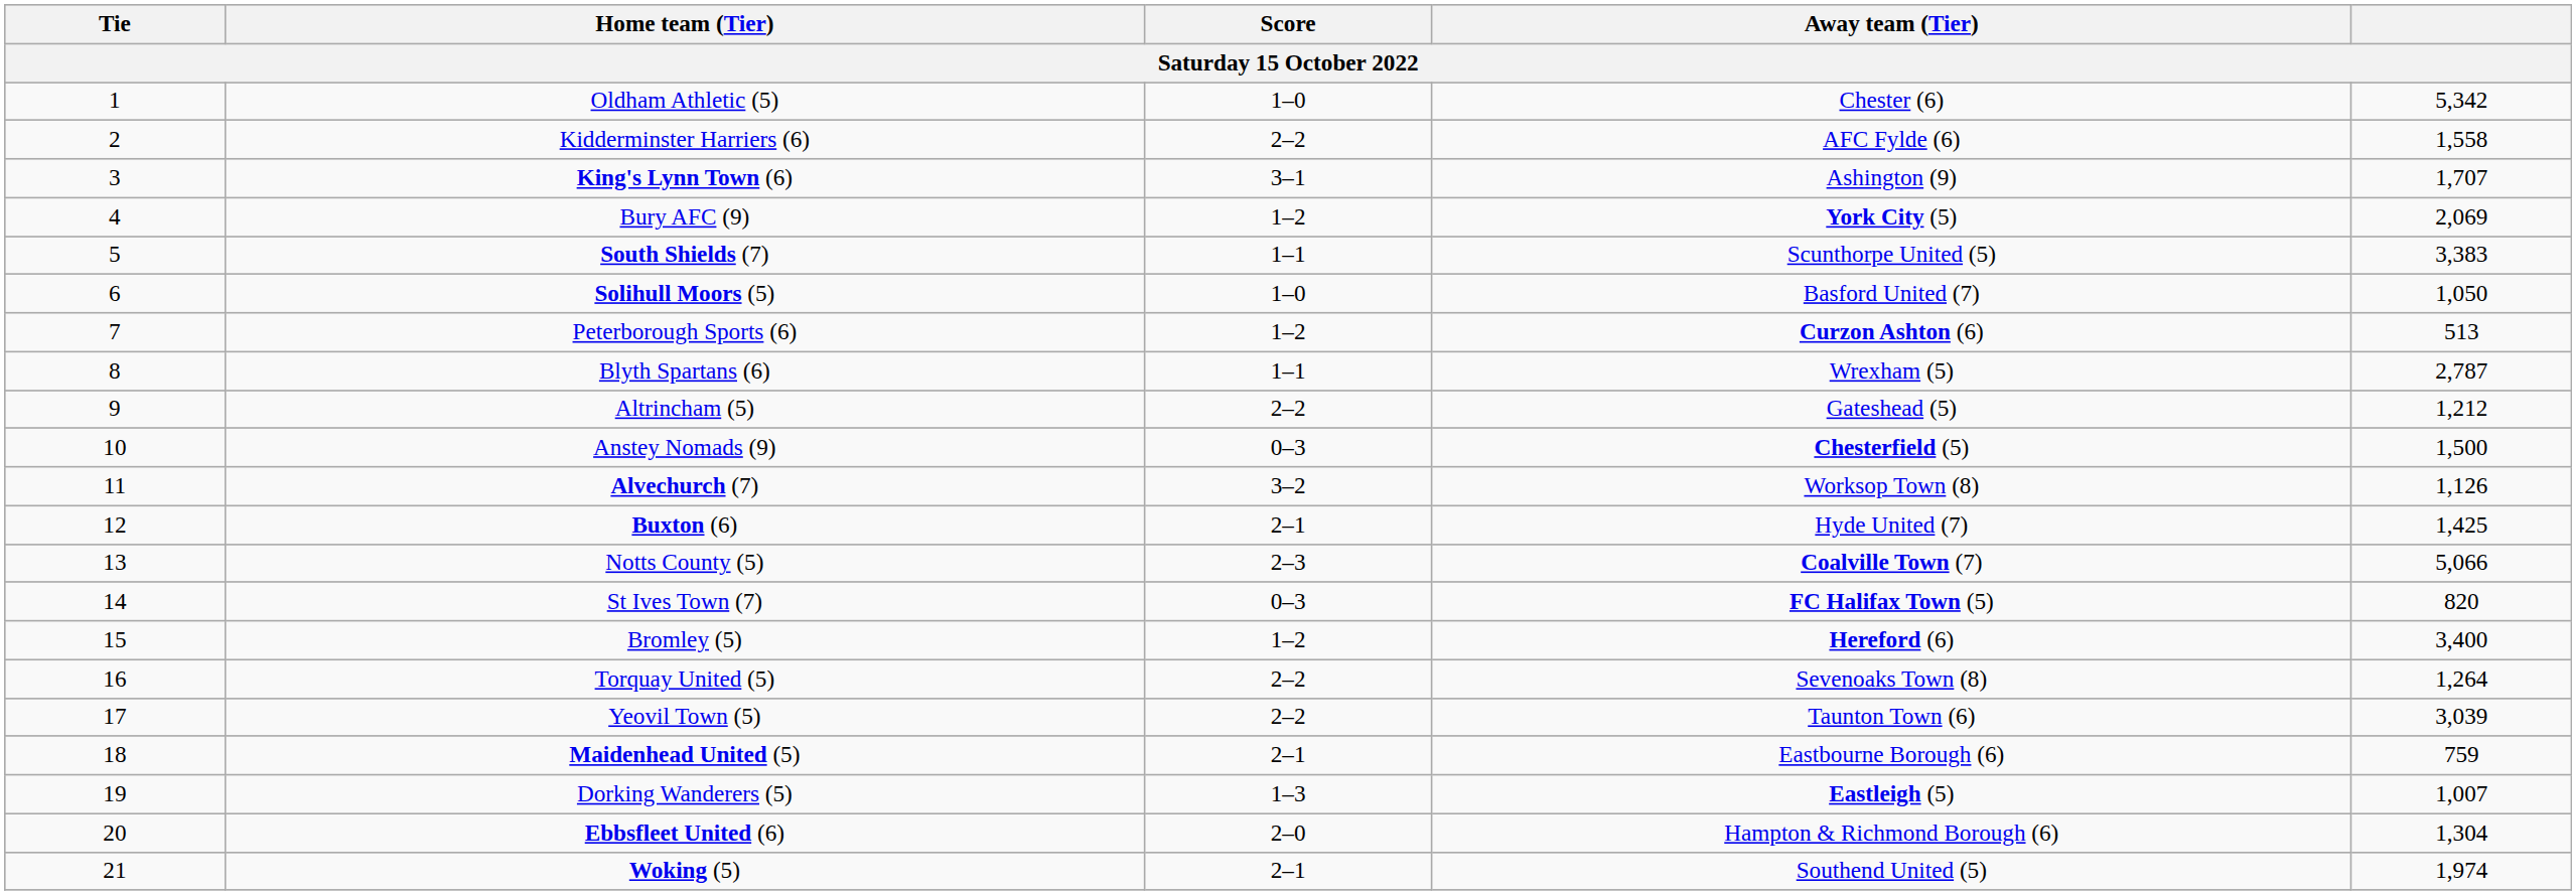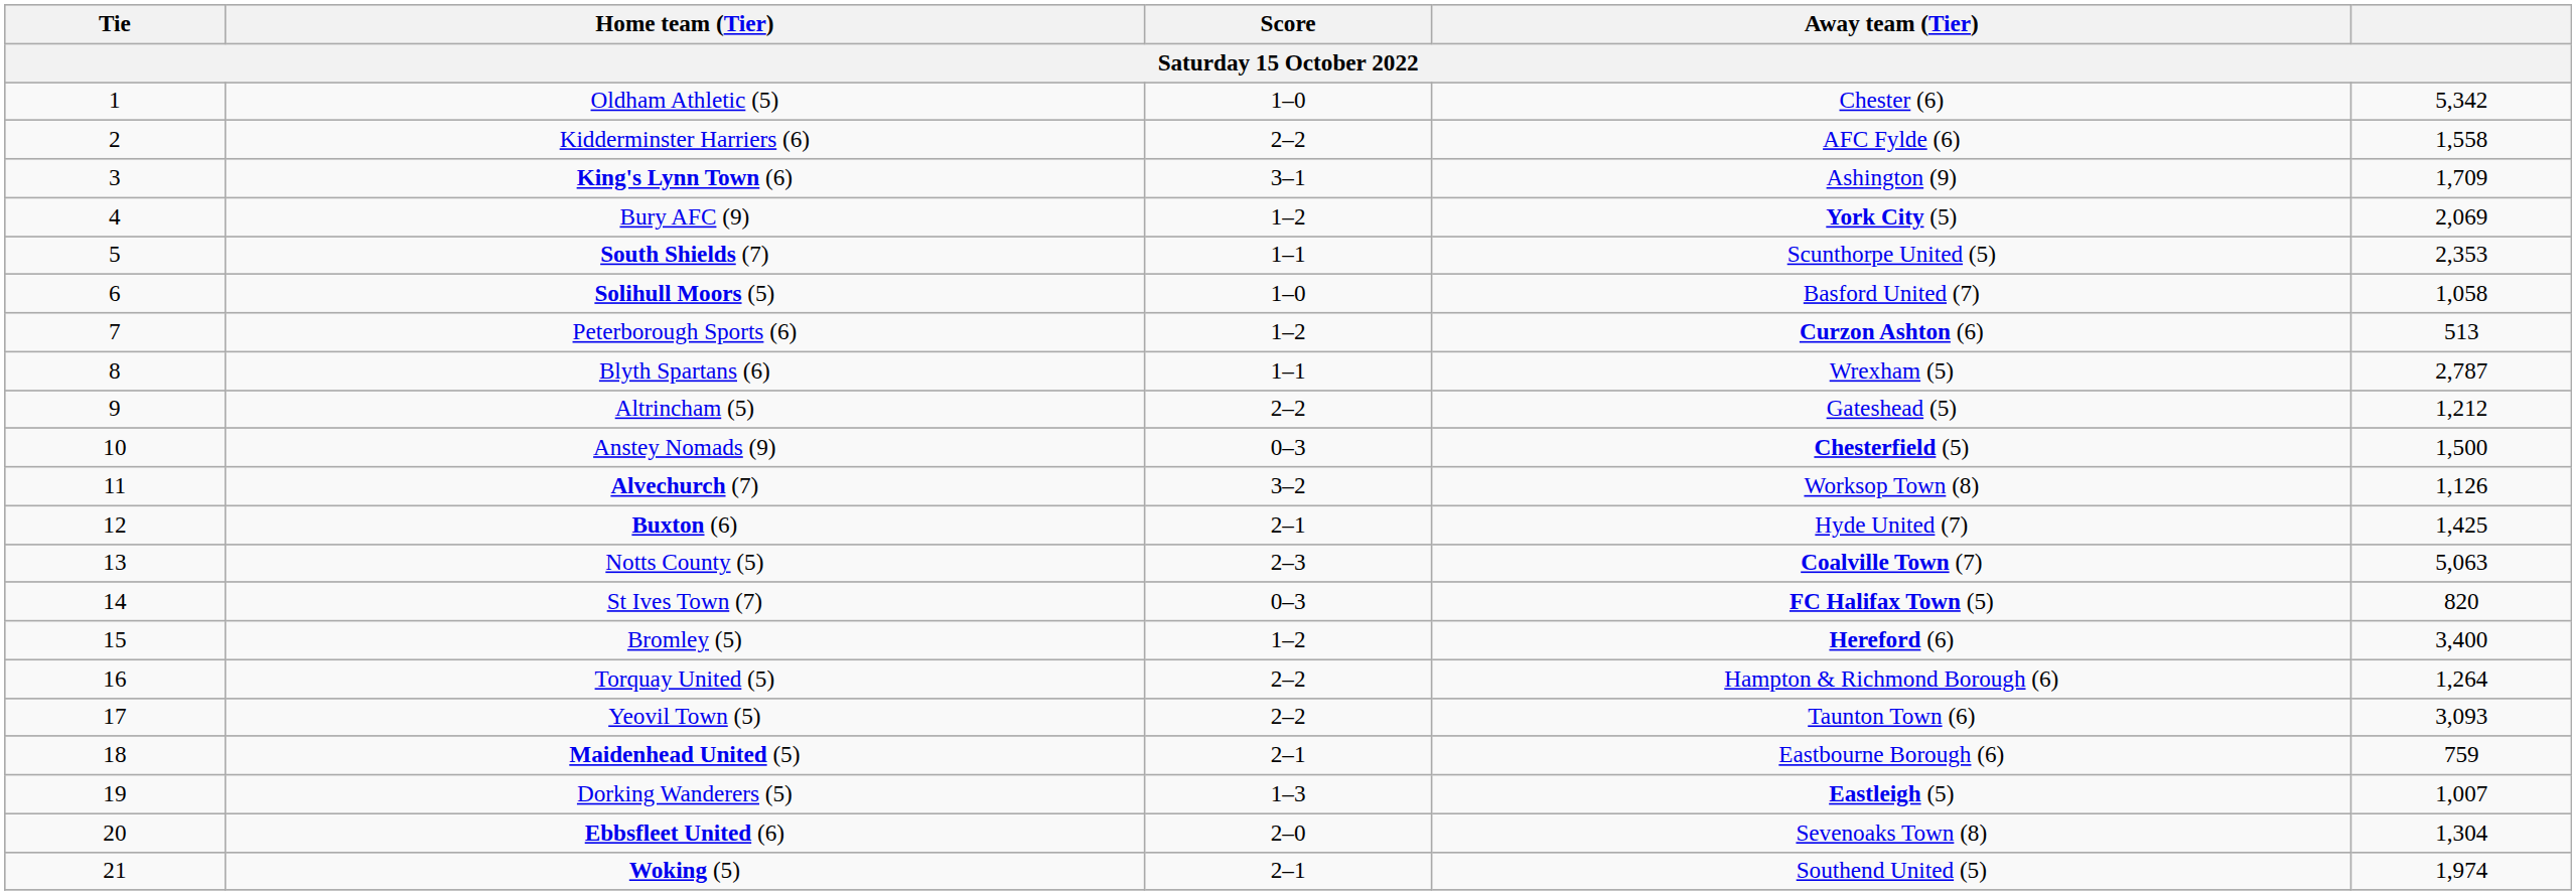King's Lynn Town (6) | column 5: 1,707 -> 1,709
South Shields (7) | column 5: 3,383 -> 2,353
Solihull Moors (5) | column 5: 1,050 -> 1,058
Notts County (5) | column 5: 5,066 -> 5,063
Torquay United (5) | Away team (Tier): Sevenoaks Town (8) -> Hampton & Richmond Borough (6)
Yeovil Town (5) | column 5: 3,039 -> 3,093
Ebbsfleet United (6) | Away team (Tier): Hampton & Richmond Borough (6) -> Sevenoaks Town (8)
